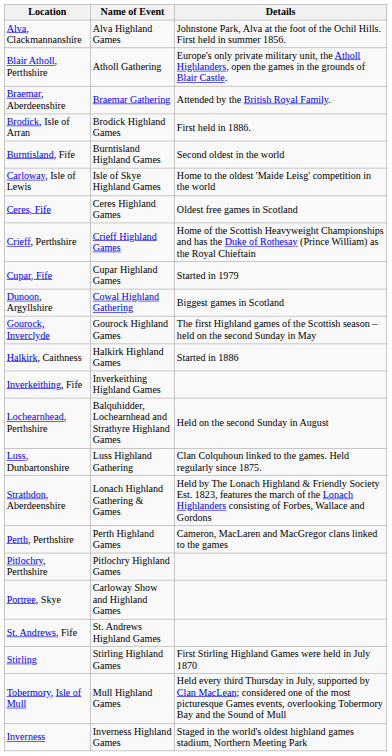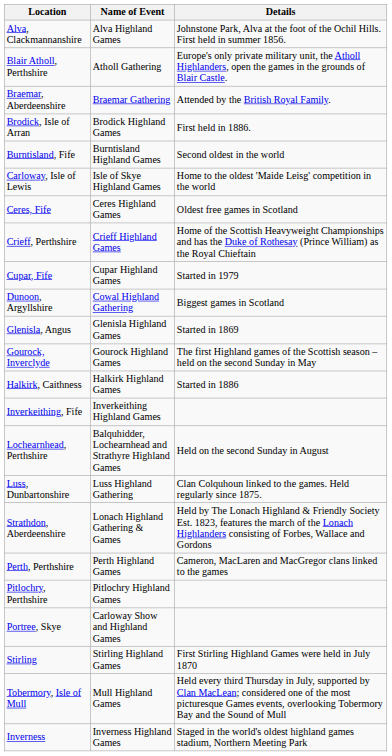+ row: Glenisla, Angus | Glenisla Highland Games | Started in 1869
- row: St. Andrews, Fife | St. Andrews Highland Games
